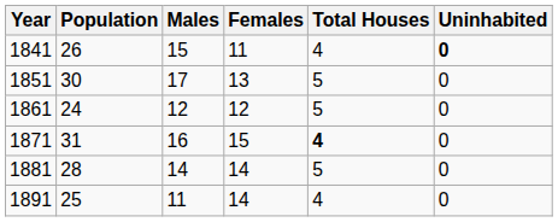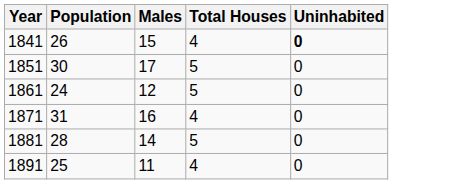- column: Females | 11 | 13 | 12 | 15 | 14 | 14
1871 | Total Houses: bold -> normal
